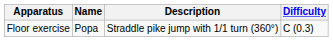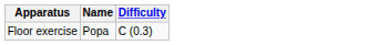- column: Description | Straddle pike jump with 1/1 turn (360°)
